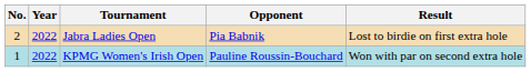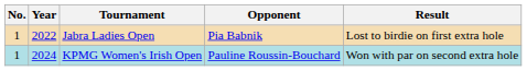Jabra Ladies Open | No.: 2 -> 1
KPMG Women's Irish Open | Year: 2022 -> 2024
